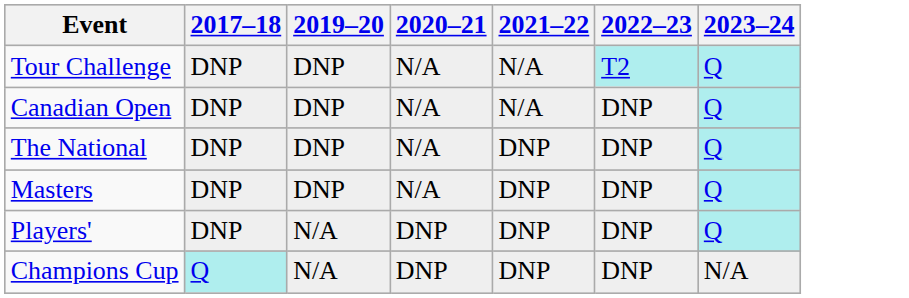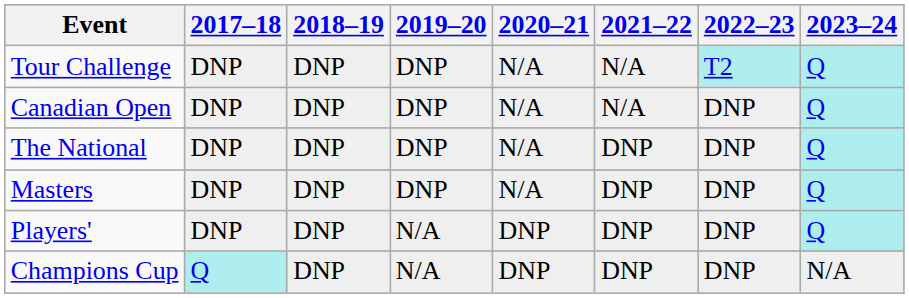+ column: 2018–19 | DNP | DNP | DNP | DNP | DNP | DNP
